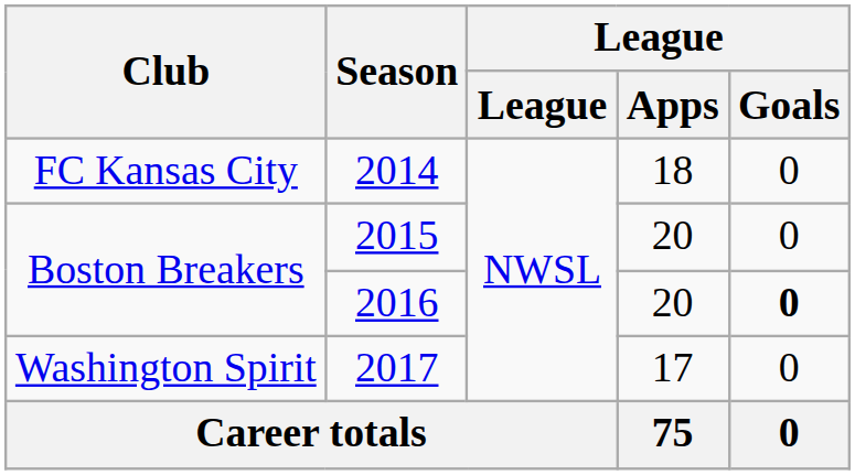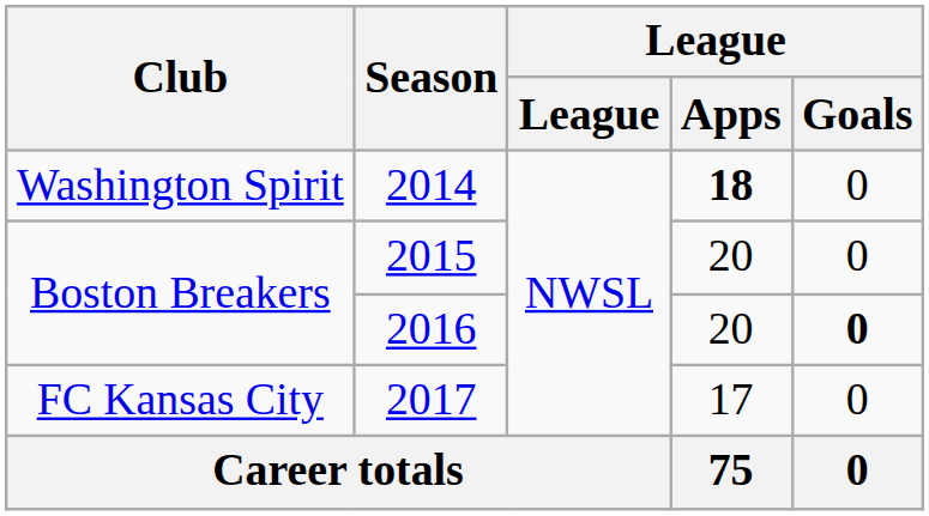2014 | Club: FC Kansas City -> Washington Spirit
2014 | League / Apps: normal -> bold
2017 | Club: Washington Spirit -> FC Kansas City
